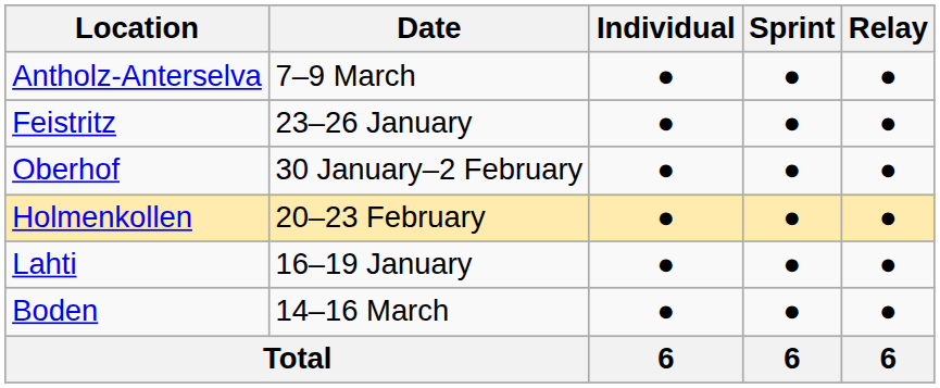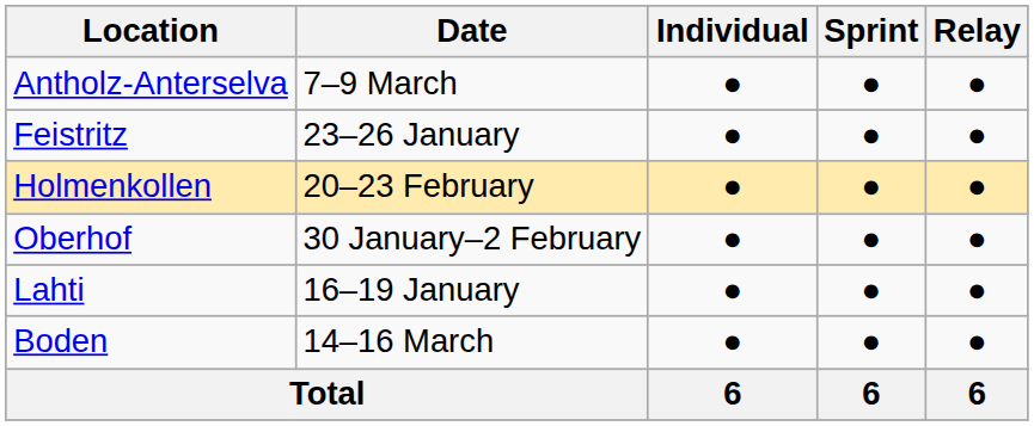rows swapped: Oberhof <-> Holmenkollen
